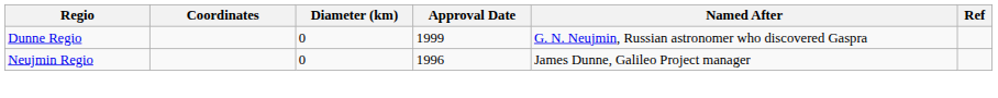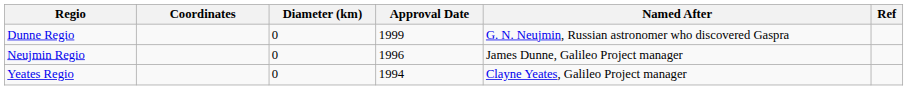+ row: Yeates Regio | 0 | 1994 | Clayne Yeates, Galileo Project manager
